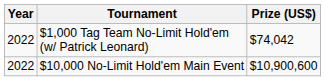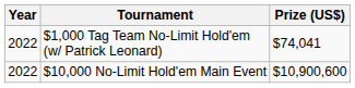$1,000 Tag Team No-Limit Hold'em (w/ Patrick Leonard) | Prize (US$): $74,042 -> $74,041
